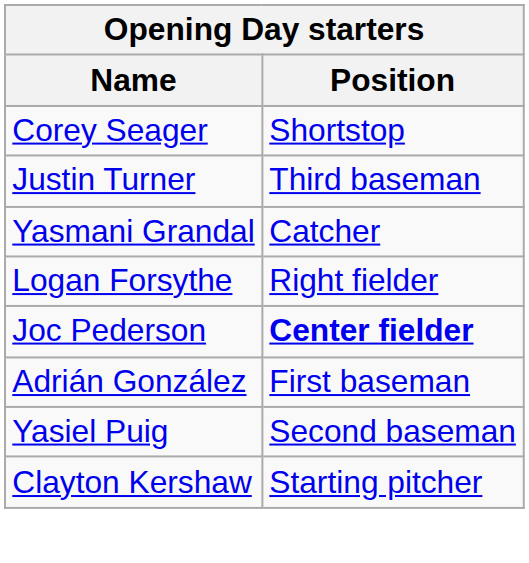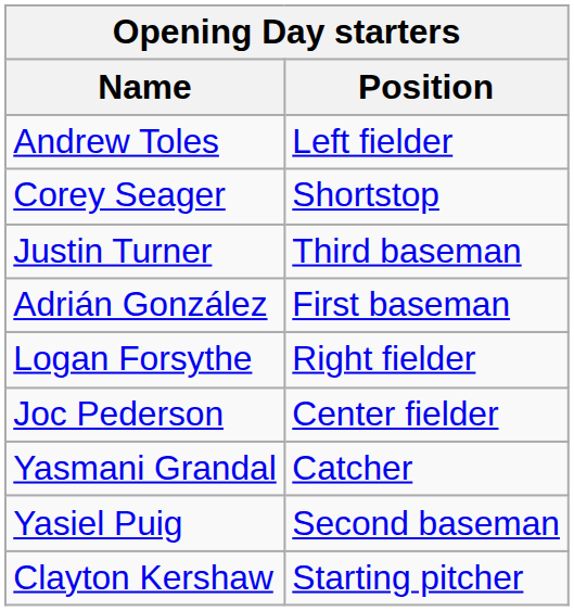+ row: Andrew Toles | Left fielder
rows swapped: Adrián González <-> Yasmani Grandal
Joc Pederson | Position: bold -> normal
